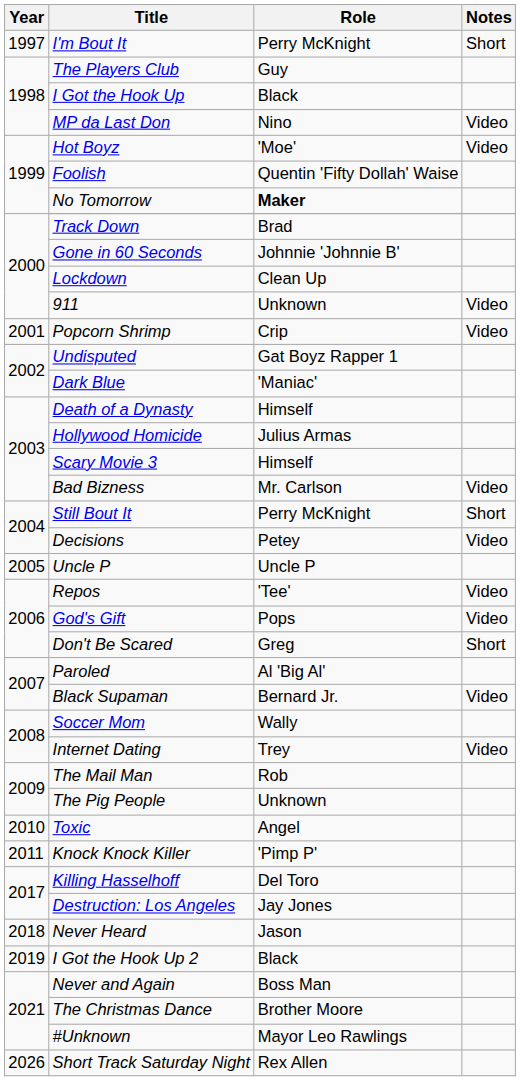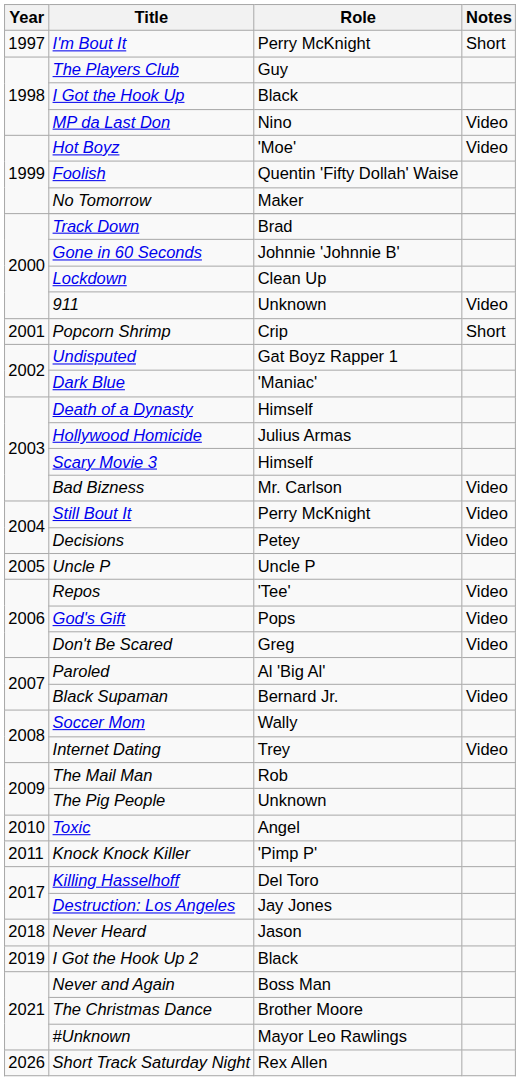No Tomorrow | Role: bold -> normal
Popcorn Shrimp | Notes: Video -> Short
Still Bout It | Notes: Short -> Video
Don't Be Scared | Notes: Short -> Video
